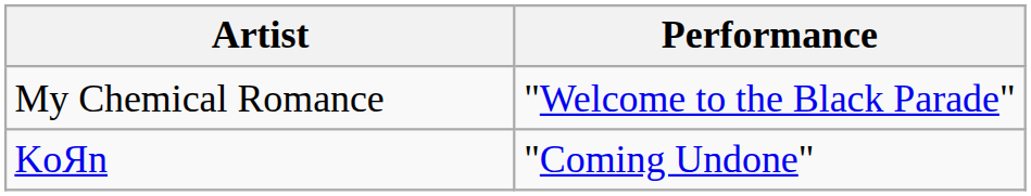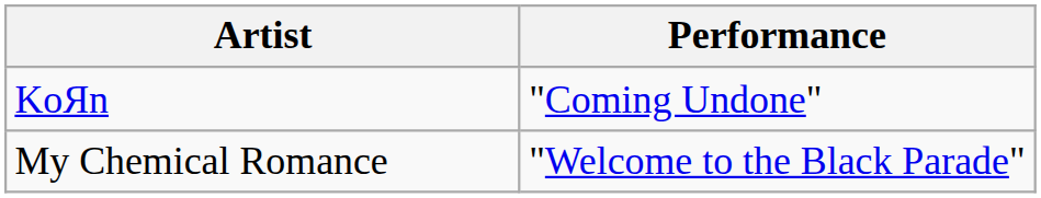rows swapped: My Chemical Romance <-> KoЯn
